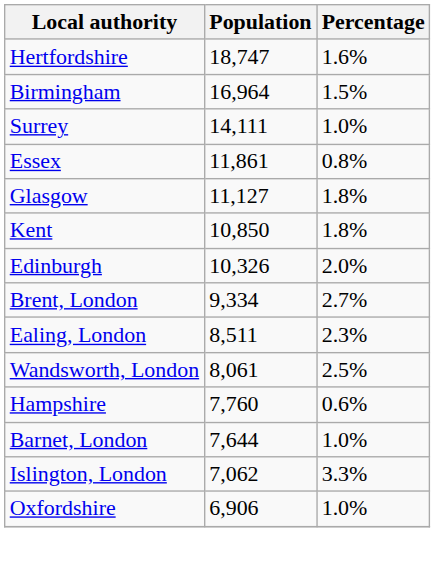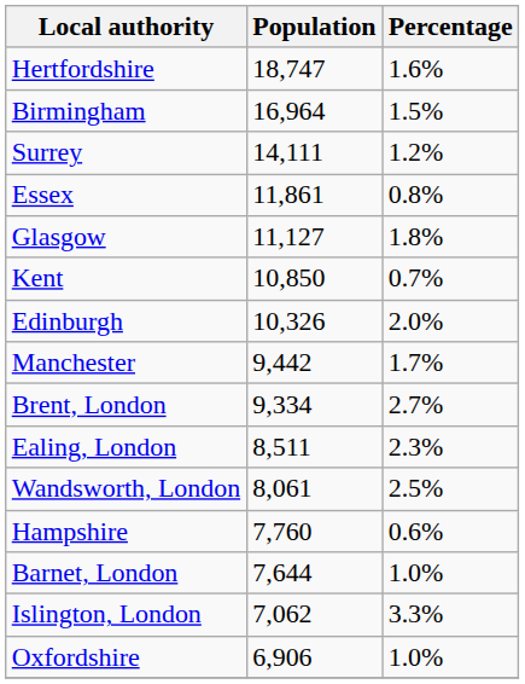Surrey | Percentage: 1.0% -> 1.2%
Kent | Percentage: 1.8% -> 0.7%
+ row: Manchester | 9,442 | 1.7%
